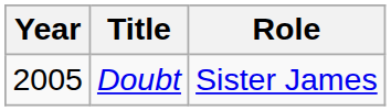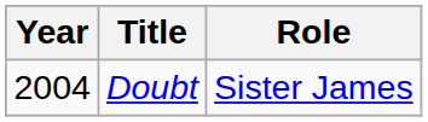Doubt | Year: 2005 -> 2004
